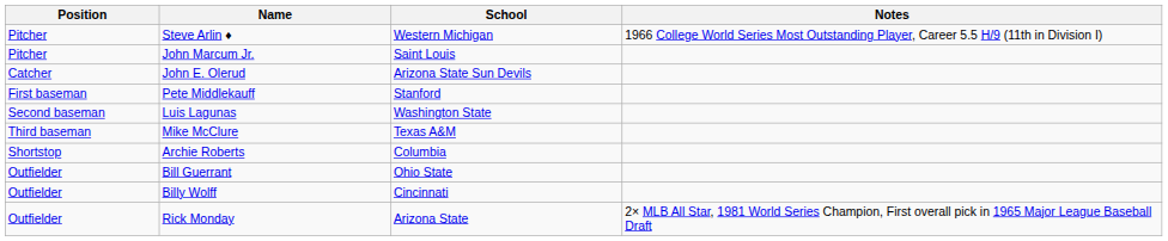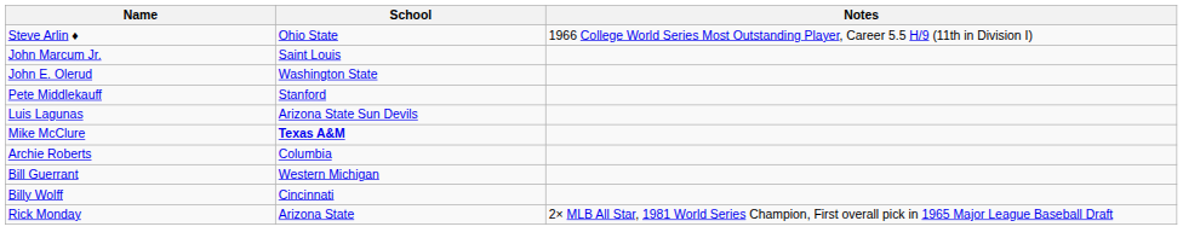- column: Position | Pitcher | Pitcher | Catcher | First baseman | Second baseman | Third baseman | Shortstop | Outfielder | Outfielder | Outfielder
Steve Arlin ♦ | School: Western Michigan -> Ohio State
John E. Olerud | School: Arizona State Sun Devils -> Washington State
Luis Lagunas | School: Washington State -> Arizona State Sun Devils
Mike McClure | School: normal -> bold
Bill Guerrant | School: Ohio State -> Western Michigan
